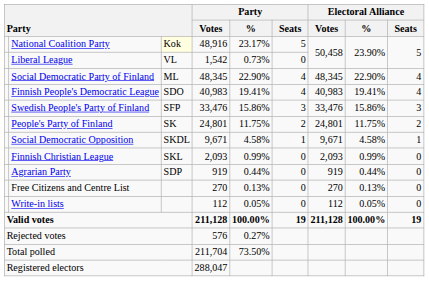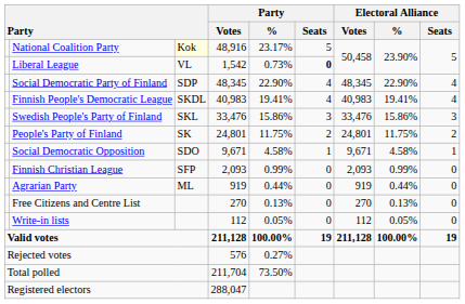Liberal League | Party / Seats: normal -> bold
Social Democratic Party of Finland | column 3: ML -> SDP
Finnish People's Democratic League | column 3: SDO -> SKDL
Swedish People's Party of Finland | column 3: SFP -> SKL
Social Democratic Opposition | column 3: SKDL -> SDO
Finnish Christian League | column 3: SKL -> SFP
Agrarian Party | column 3: SDP -> ML
